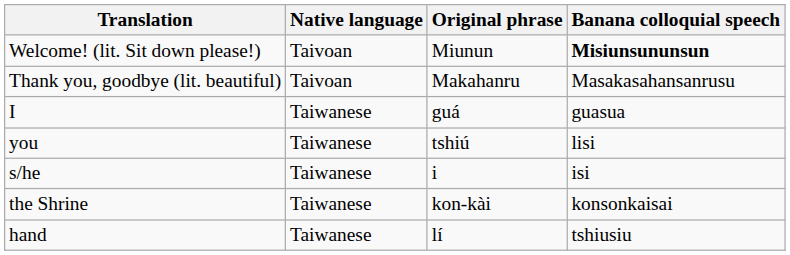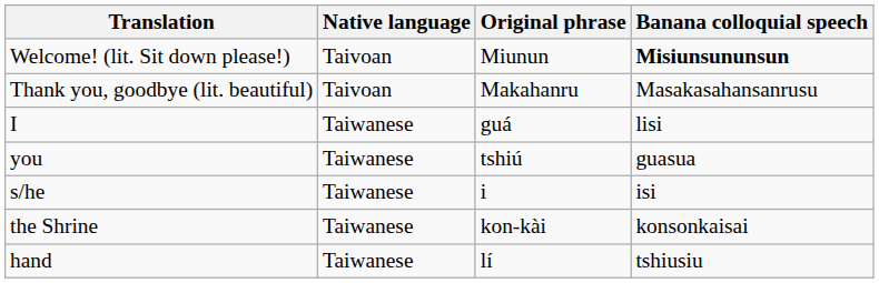I | Banana colloquial speech: guasua -> lisi
you | Banana colloquial speech: lisi -> guasua
